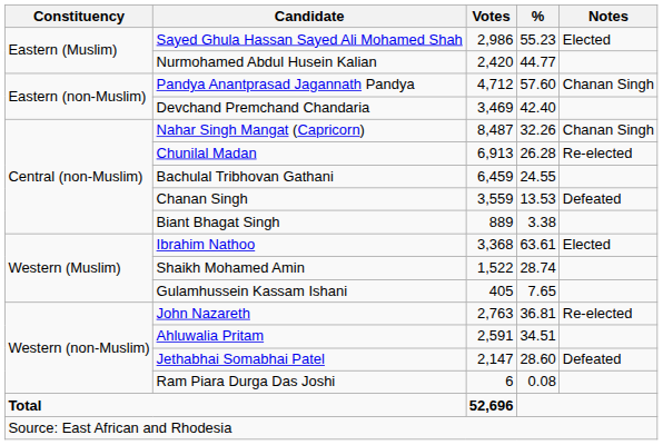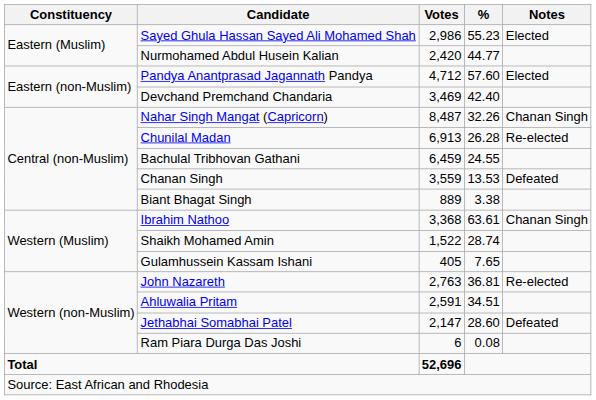Pandya Anantprasad Jagannath Pandya | Notes: Chanan Singh -> Elected
Ibrahim Nathoo | Notes: Elected -> Chanan Singh
